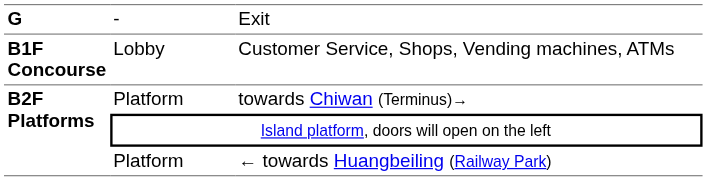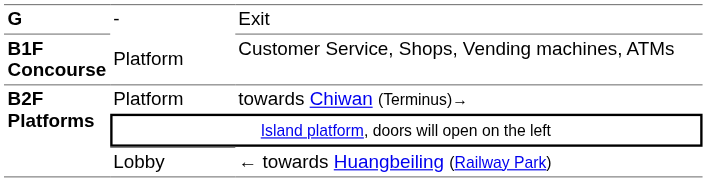Customer Service, Shops, Vending machines, ATMs | column 2: Lobby -> Platform
← towards Huangbeiling (Railway Park) | column 2: Platform -> Lobby
